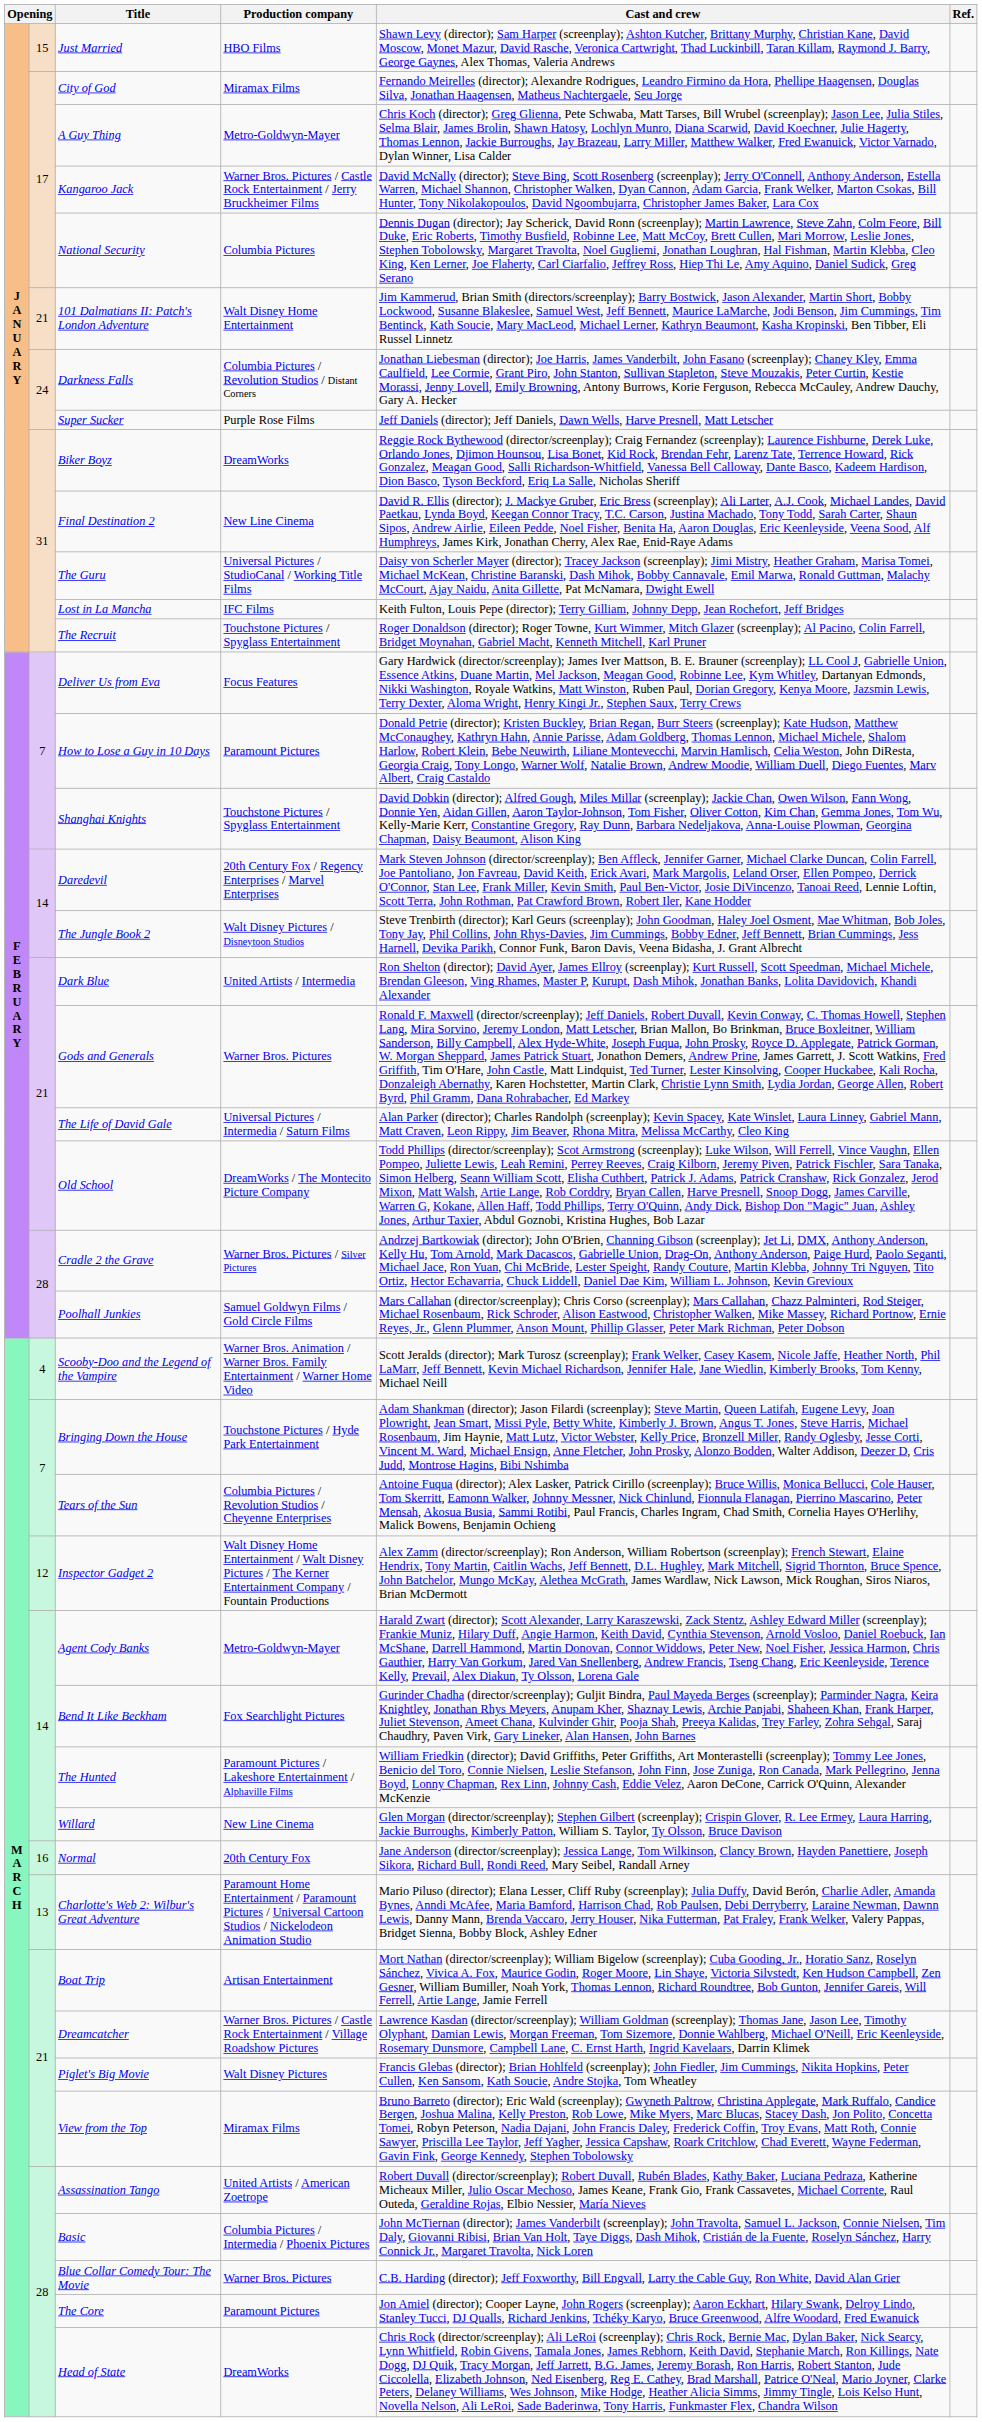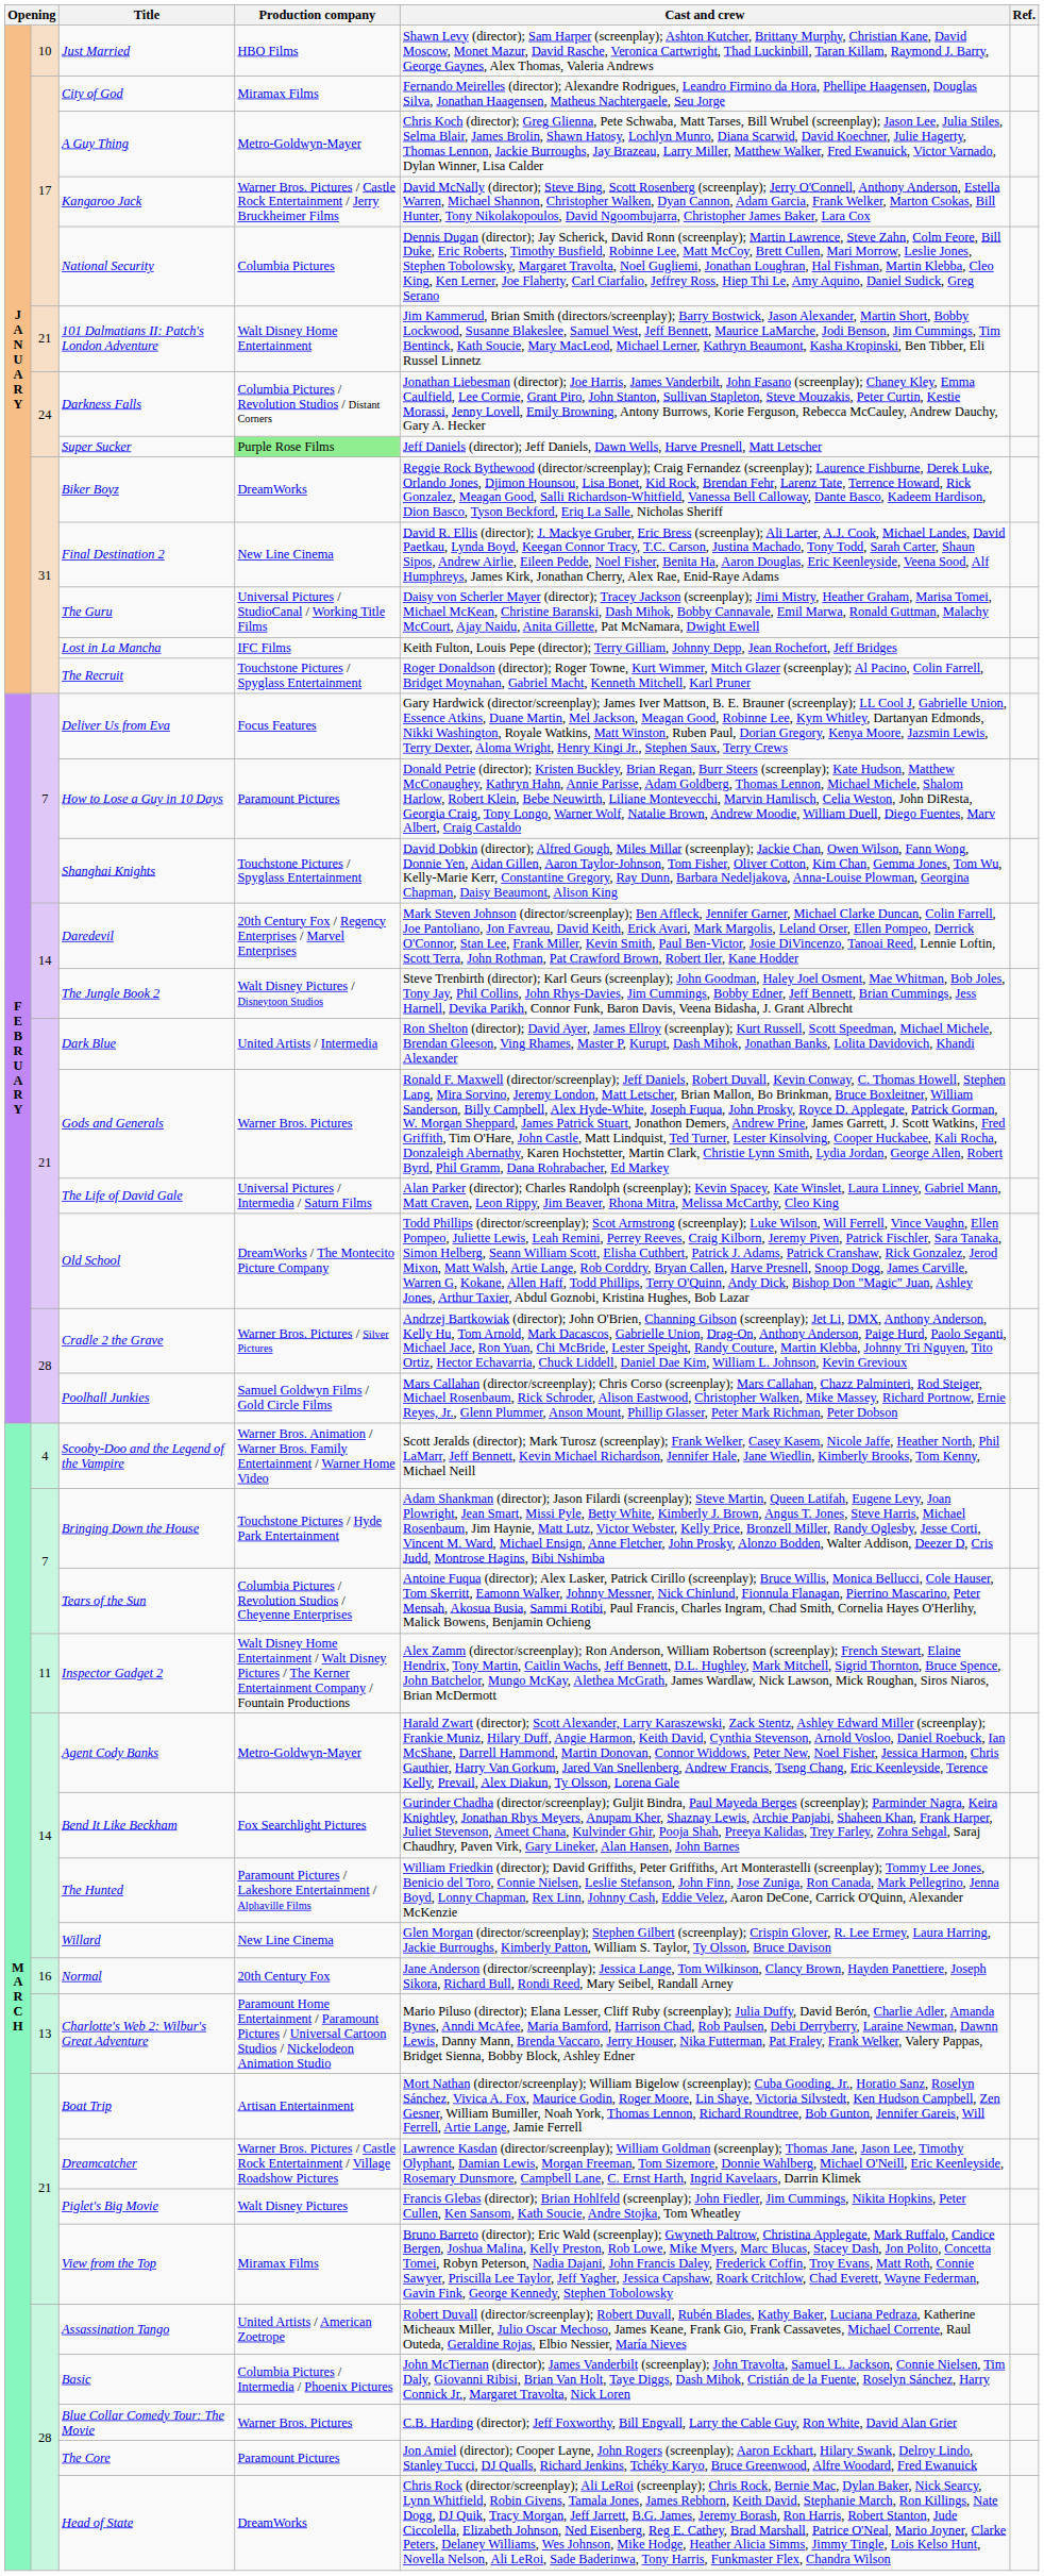Just Married | column 2: 15 -> 10
Super Sucker | Production company: no background -> lightgreen background
Inspector Gadget 2 | column 2: 12 -> 11
